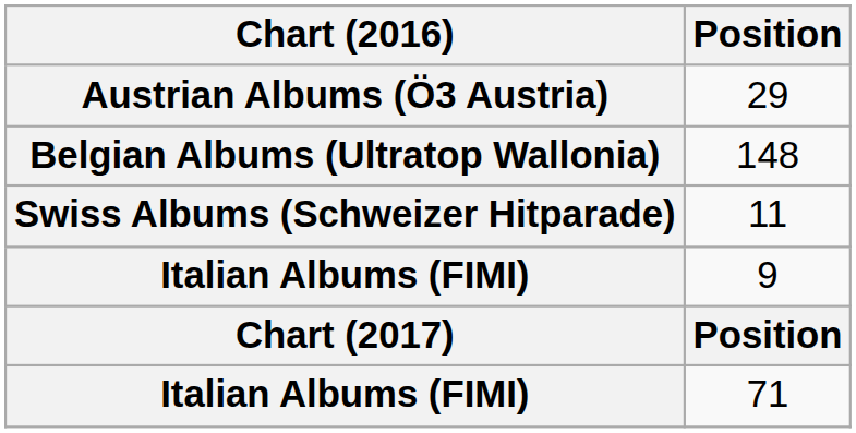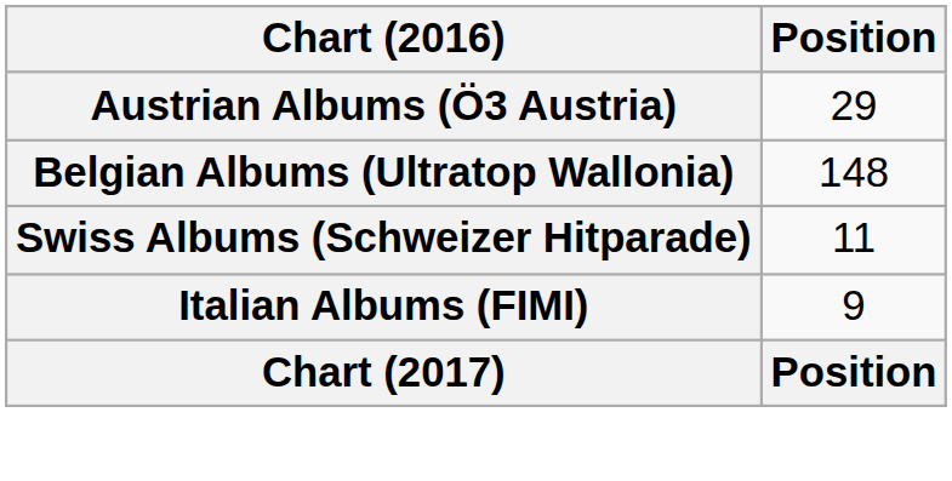- row: Italian Albums (FIMI) | 71
